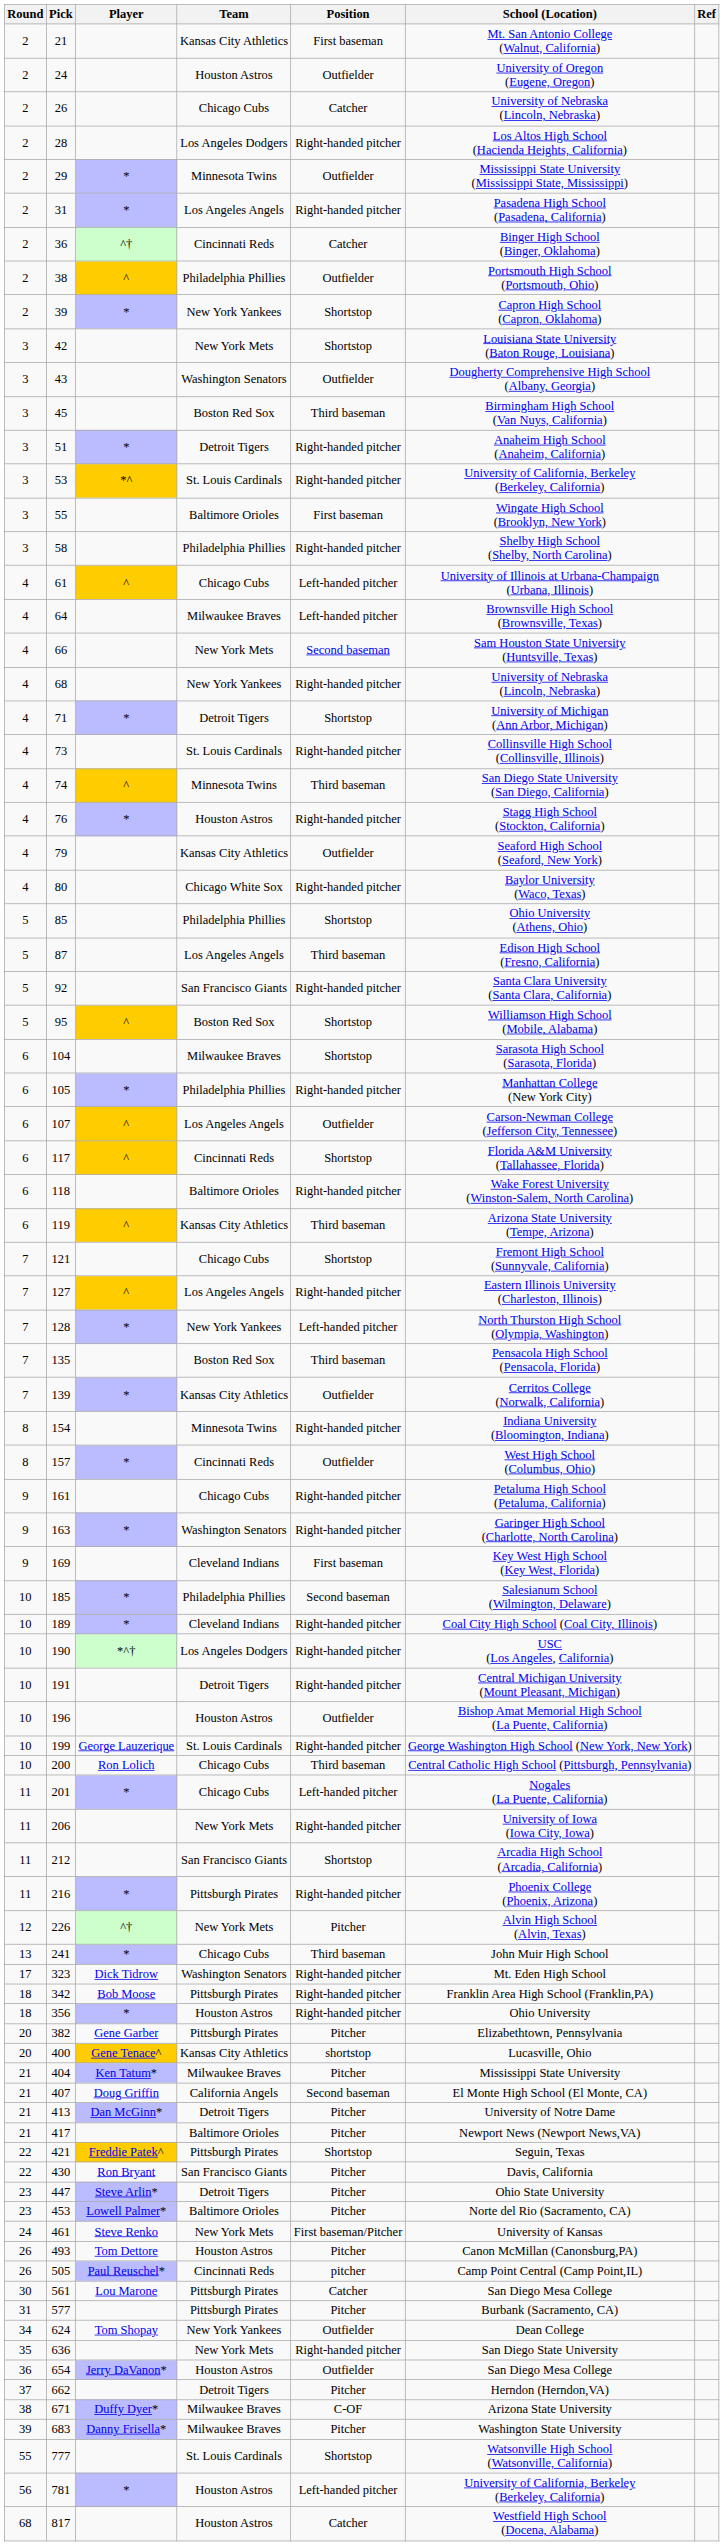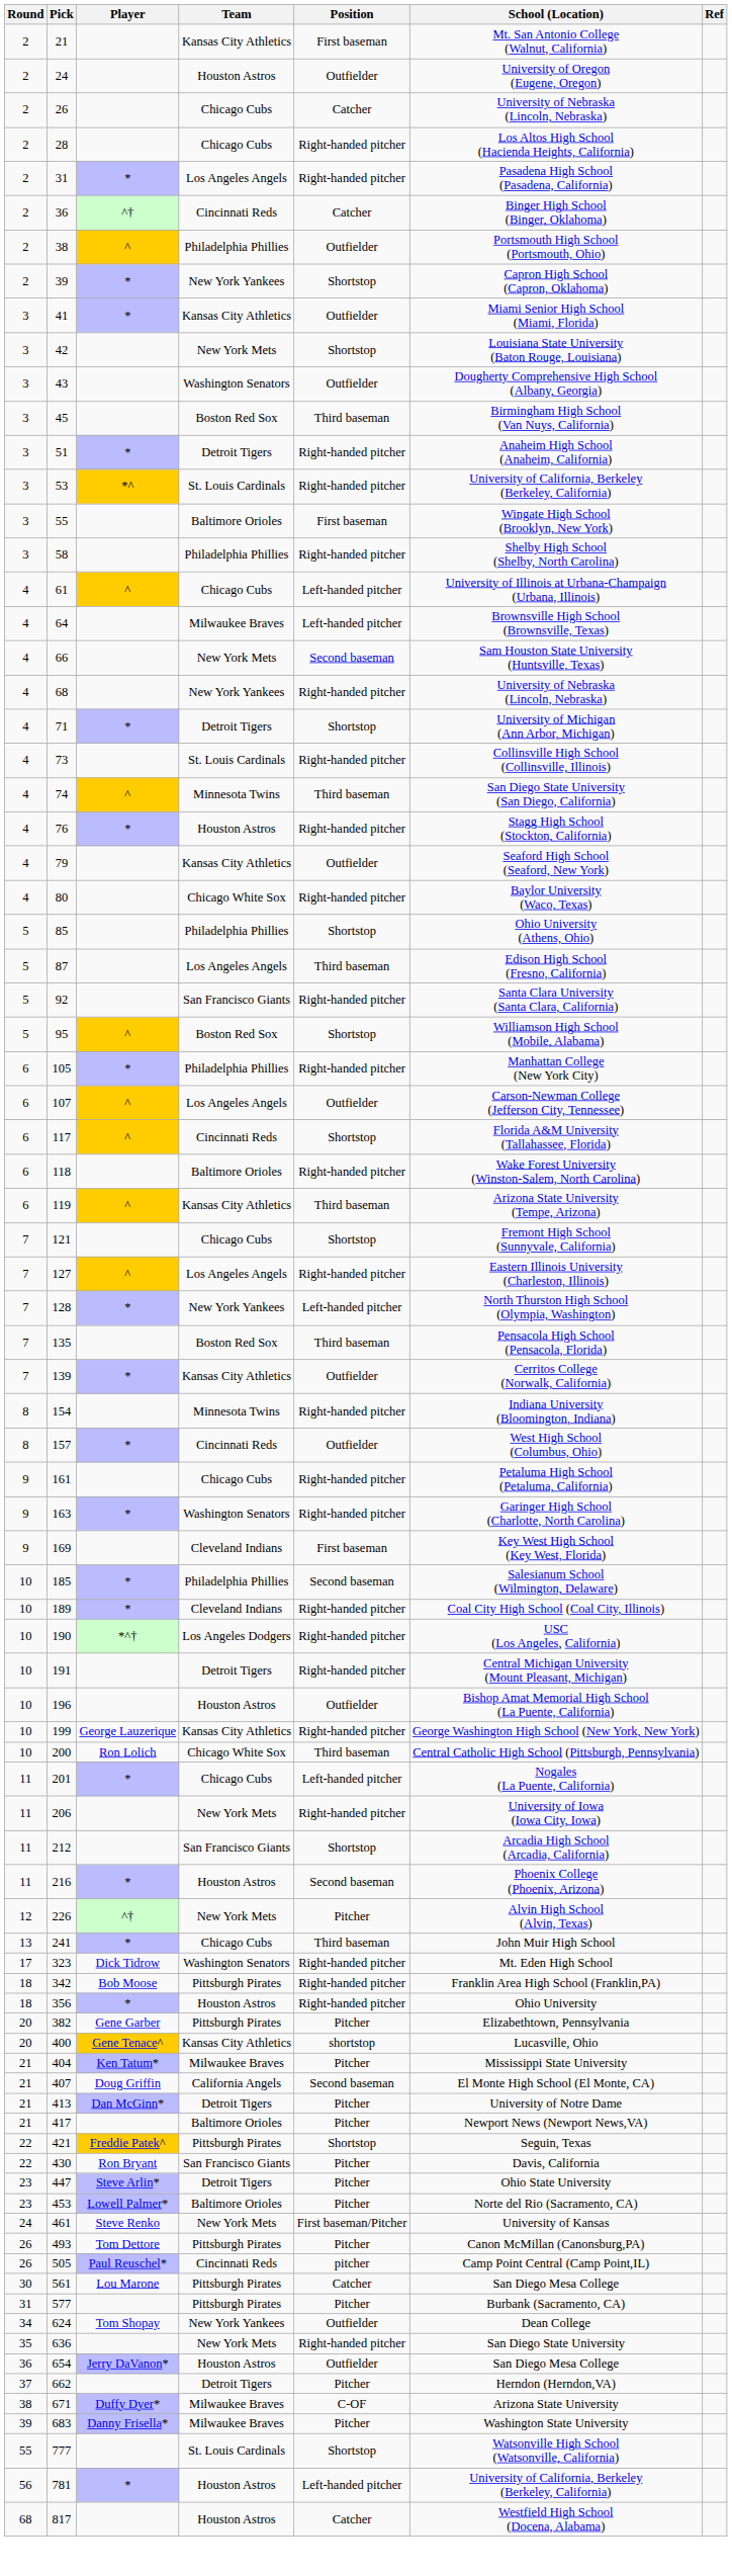28 | Team: Los Angeles Dodgers -> Chicago Cubs
- row: 2 | 29 | * | Minnesota Twins | Outfielder | Mississippi State University (Mississippi State, Mississippi)
+ row: 3 | 41 | * | Kansas City Athletics | Outfielder | Miami Senior High School (Miami, Florida)
- row: 6 | 104 | Milwaukee Braves | Shortstop | Sarasota High School (Sarasota, Florida)
199 | Team: St. Louis Cardinals -> Kansas City Athletics
200 | Team: Chicago Cubs -> Chicago White Sox
216 | Team: Pittsburgh Pirates -> Houston Astros
216 | Position: Right-handed pitcher -> Second baseman
493 | Team: Houston Astros -> Pittsburgh Pirates
